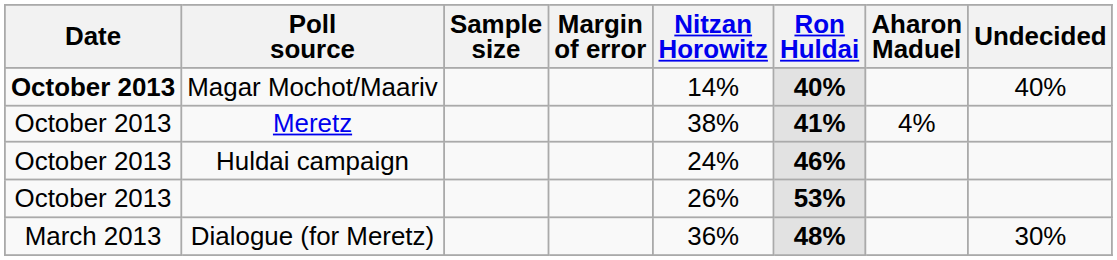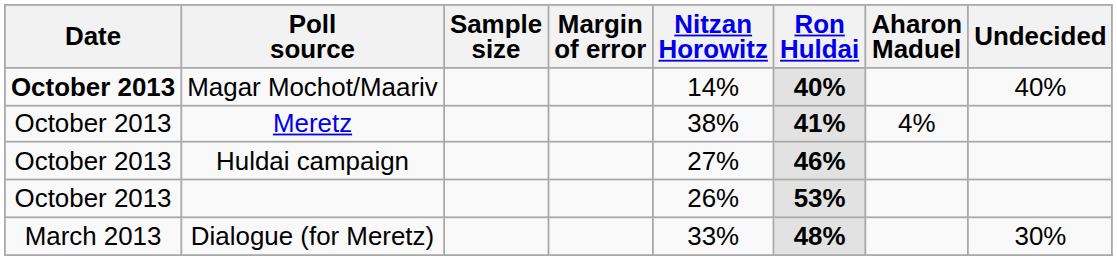Huldai campaign | Nitzan Horowitz: 24% -> 27%
Dialogue (for Meretz) | Nitzan Horowitz: 36% -> 33%
